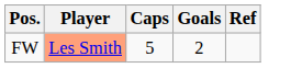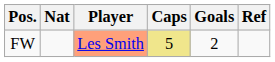+ column: Nat
FW | Caps: no background -> khaki background
